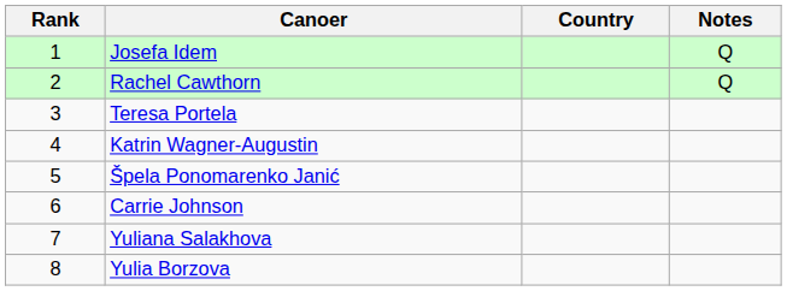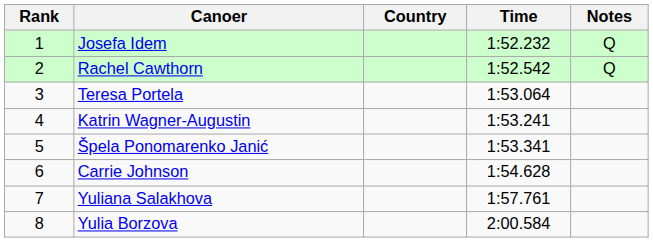+ column: Time | 1:52.232 | 1:52.542 | 1:53.064 | 1:53.241 | 1:53.341 | 1:54.628 | 1:57.761 | 2:00.584
